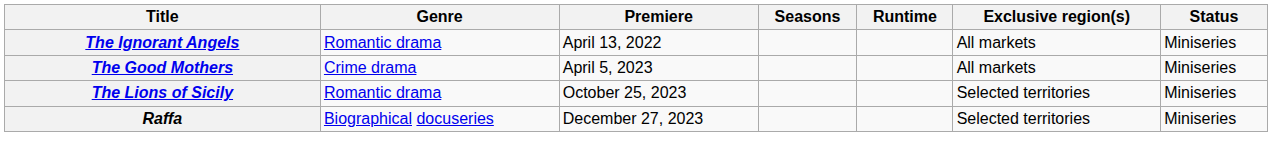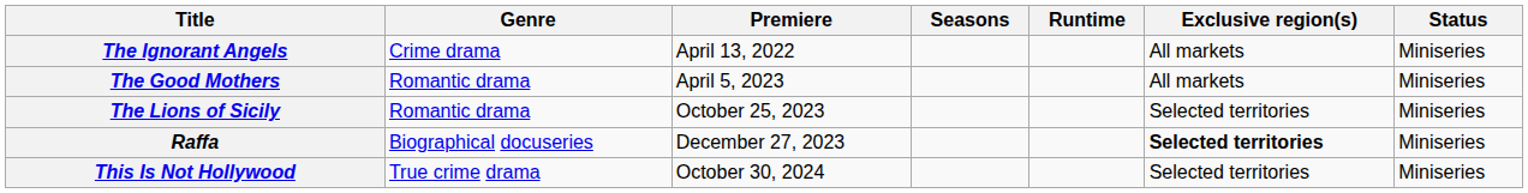The Ignorant Angels | Genre: Romantic drama -> Crime drama
The Good Mothers | Genre: Crime drama -> Romantic drama
Raffa | Exclusive region(s): normal -> bold
+ row: This Is Not Hollywood | True crime drama | October 30, 2024 | Selected territories | Miniseries
